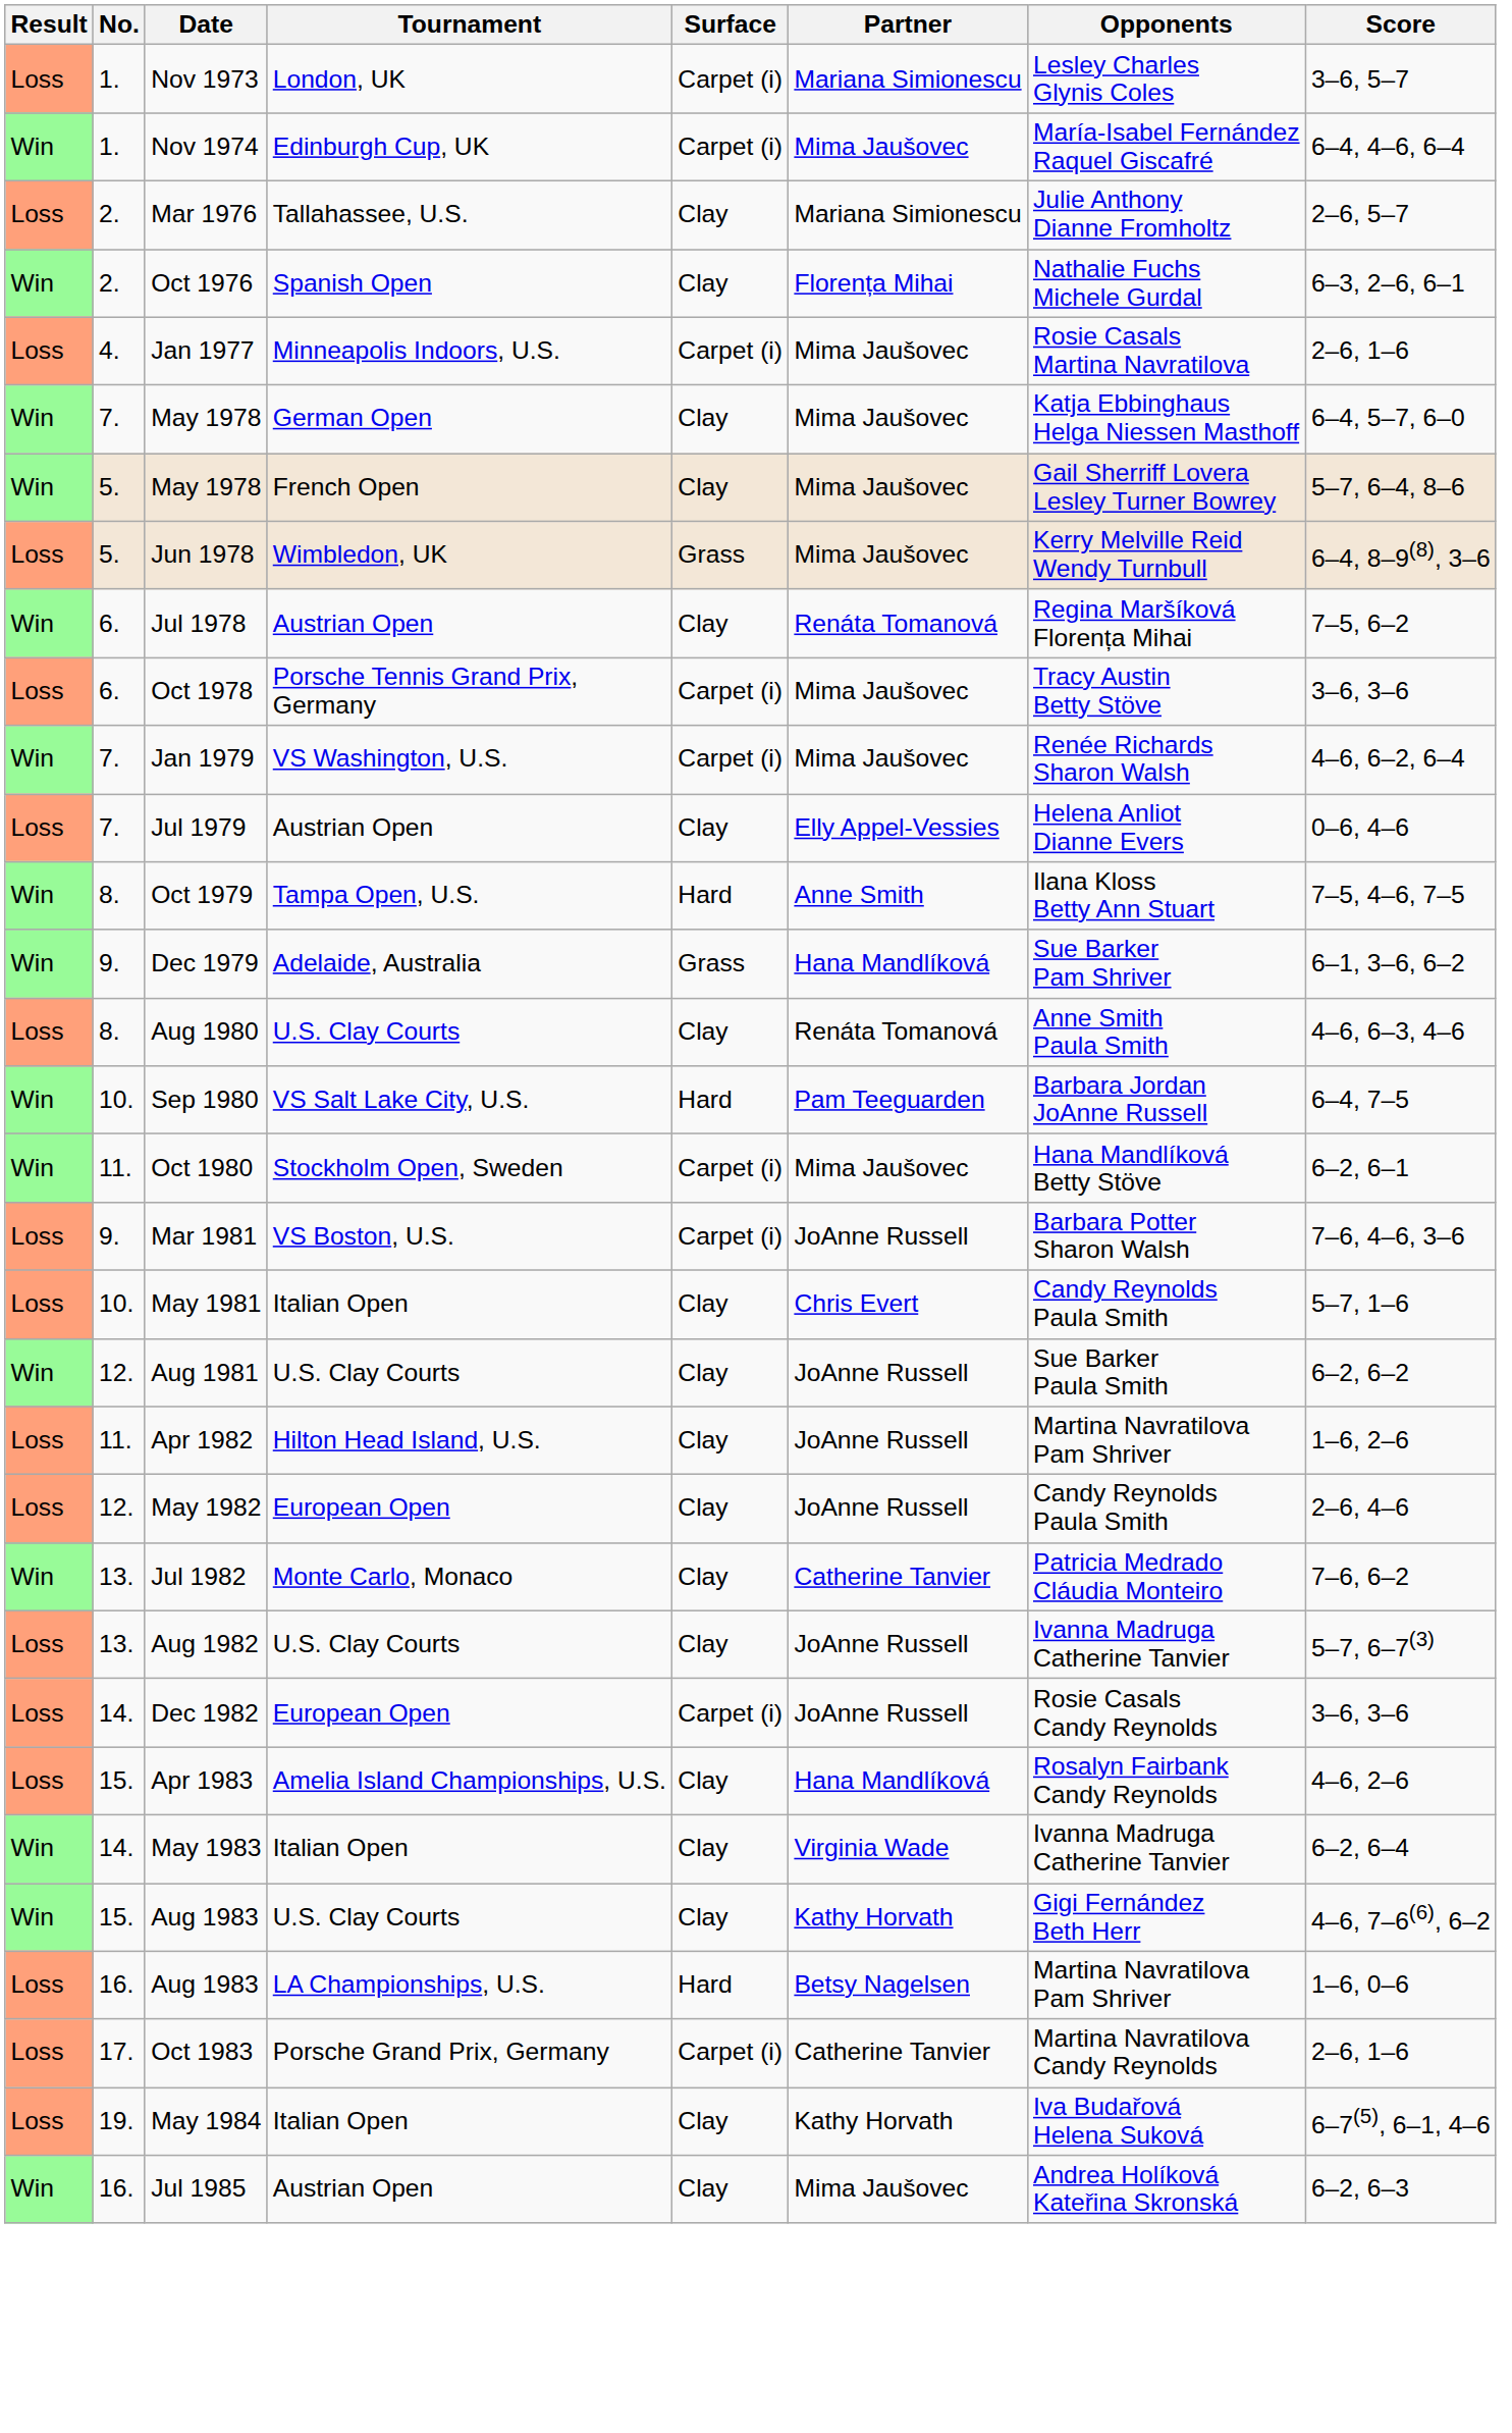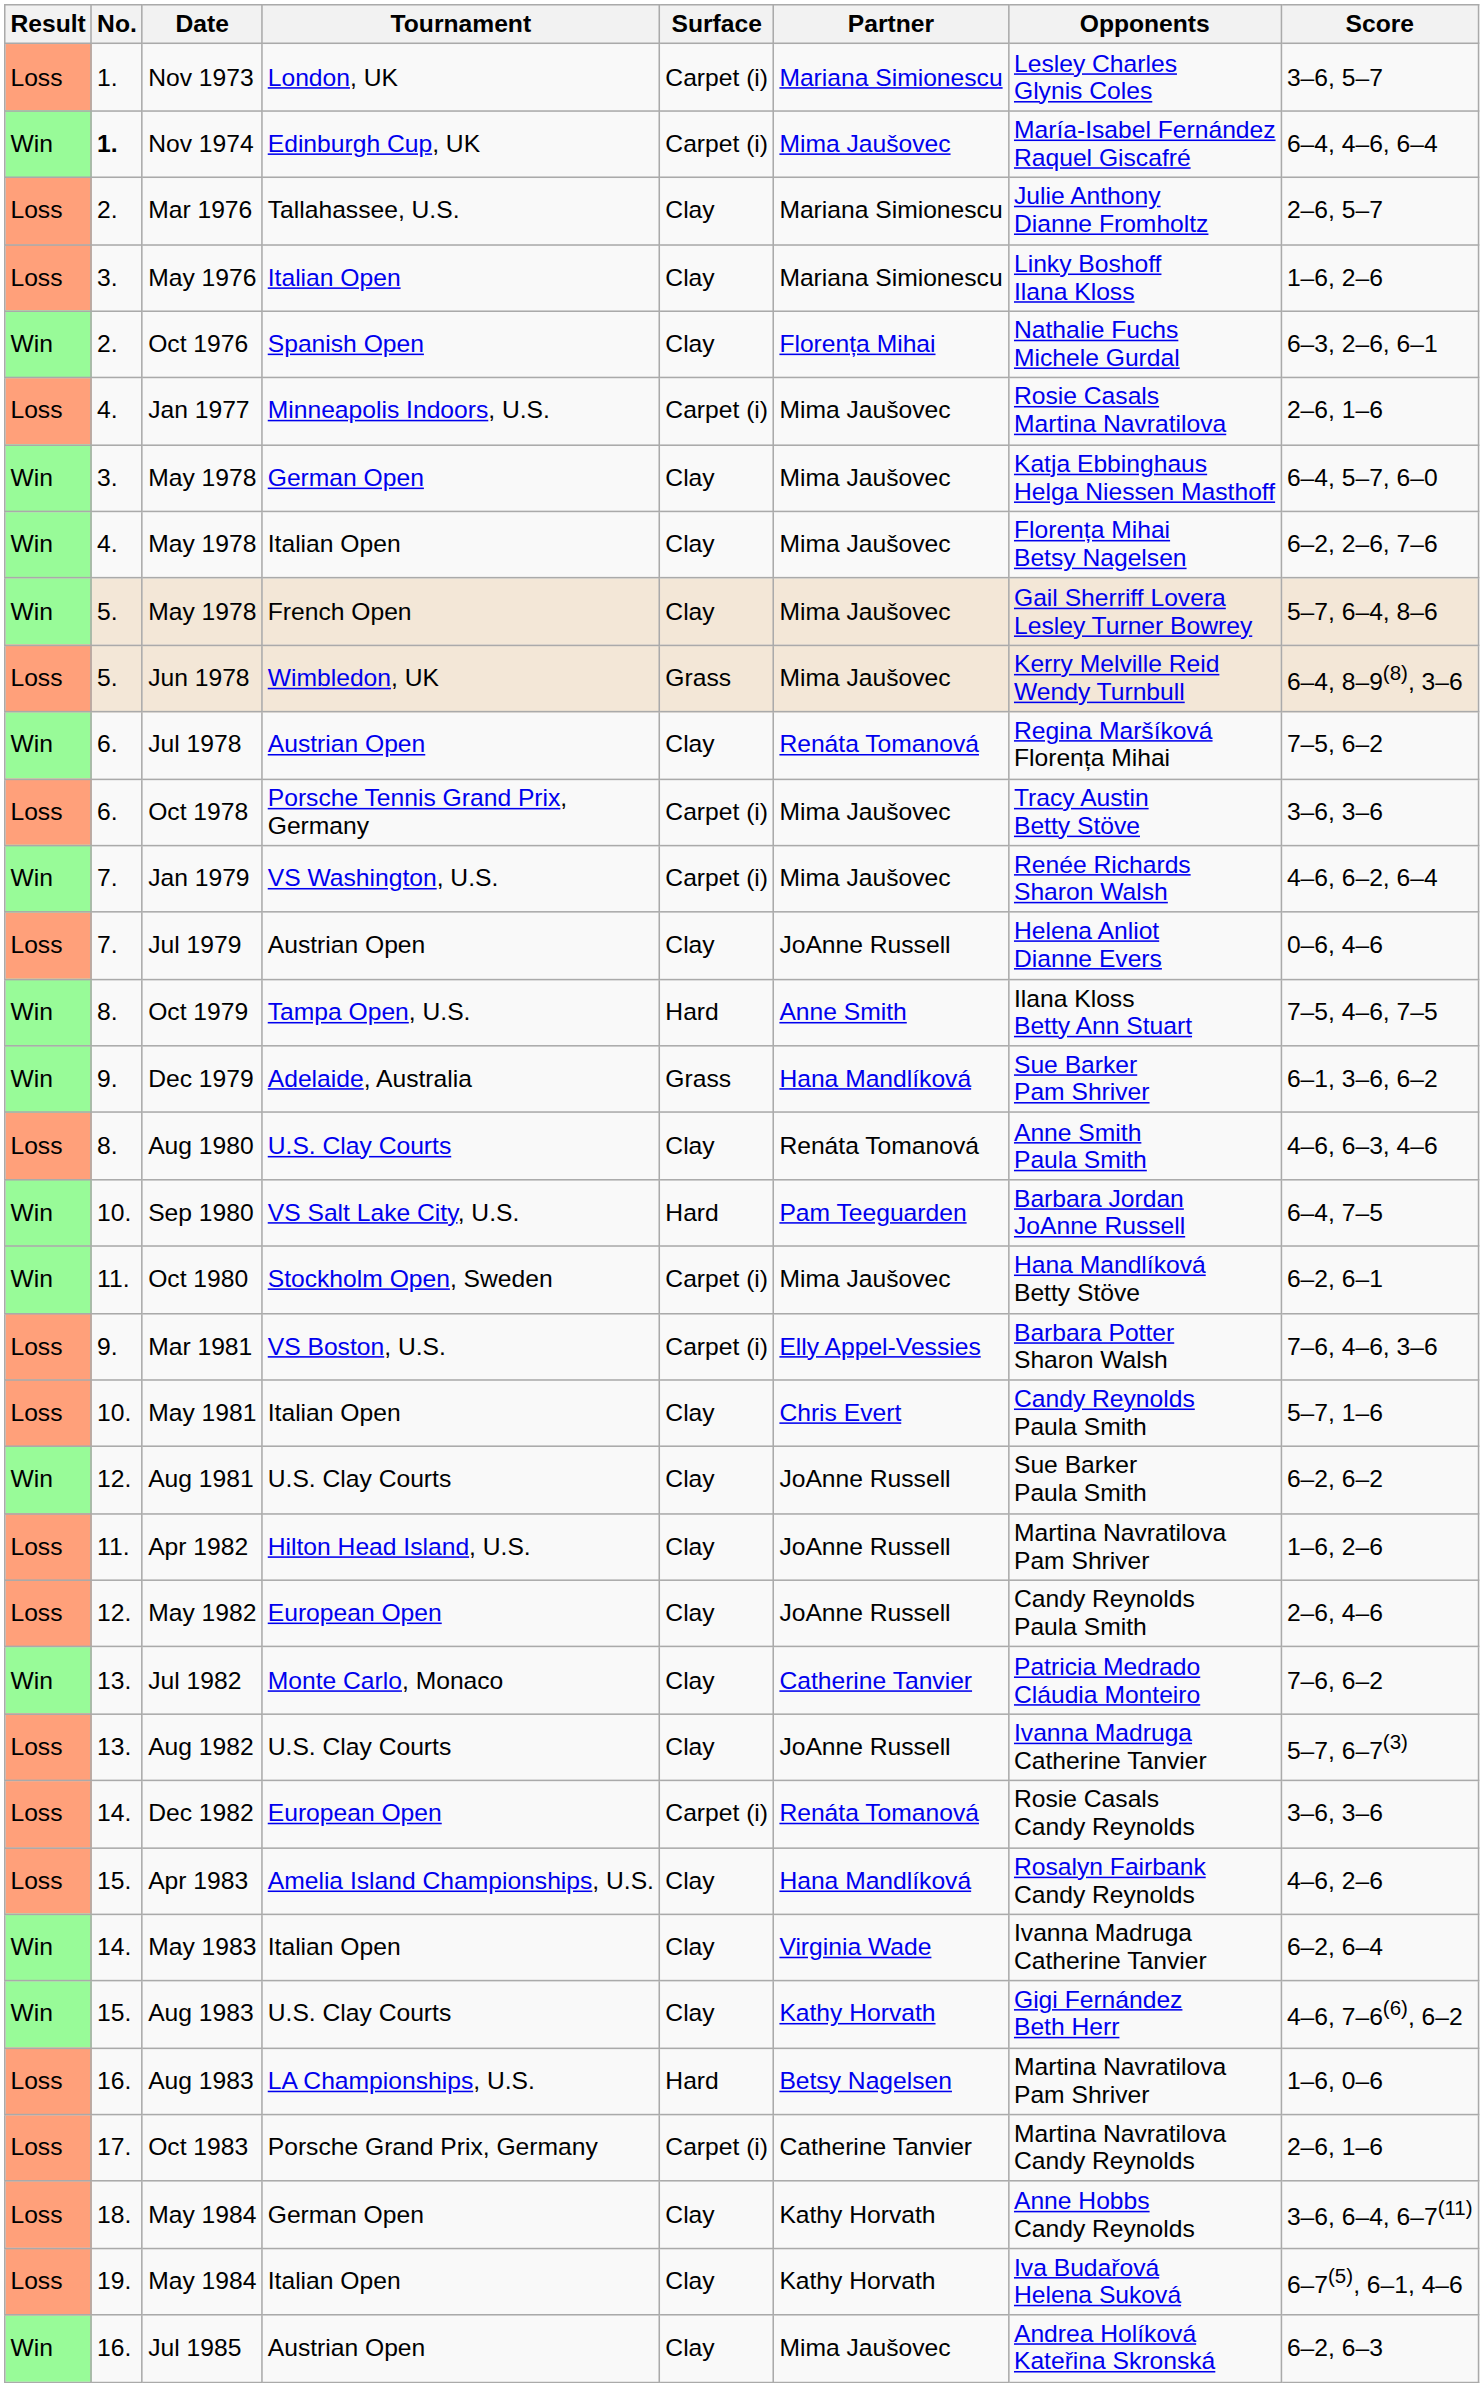Nov 1974 | No.: normal -> bold
+ row: Loss | 3. | May 1976 | Italian Open | Clay | Mariana Simionescu | Linky Boshoff Ilana Kloss | 1–6, 2–6
May 1978 / German Open | No.: 7. -> 3.
+ row: Win | 4. | May 1978 | Italian Open | Clay | Mima Jaušovec | Florența Mihai Betsy Nagelsen | 6–2, 2–6, 7–6
Jul 1979 | Partner: Elly Appel-Vessies -> JoAnne Russell
Mar 1981 | Partner: JoAnne Russell -> Elly Appel-Vessies
Dec 1982 | Partner: JoAnne Russell -> Renáta Tomanová
+ row: Loss | 18. | May 1984 | German Open | Clay | Kathy Horvath | Anne Hobbs Candy Reynolds | 3–6, 6–4, 6–7(11)
